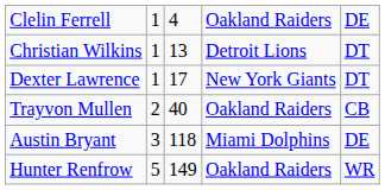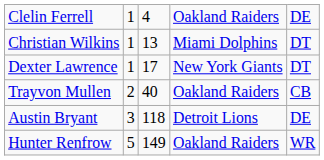Christian Wilkins | column 4: Detroit Lions -> Miami Dolphins
Austin Bryant | column 4: Miami Dolphins -> Detroit Lions
